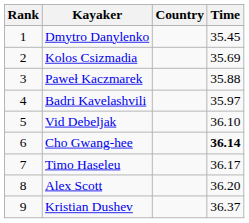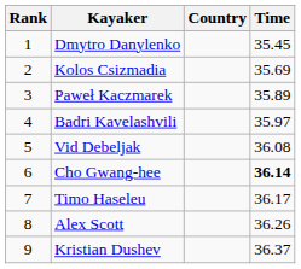Paweł Kaczmarek | Time: 35.88 -> 35.89
Vid Debeljak | Time: 36.10 -> 36.08
Alex Scott | Time: 36.20 -> 36.26
